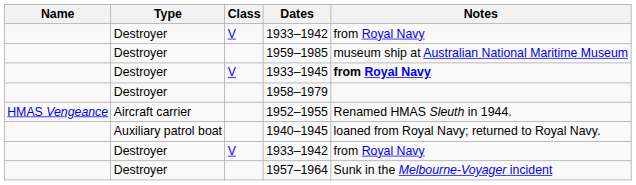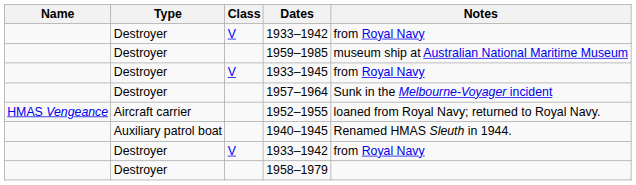1933–1945 | Notes: bold -> normal
rows swapped: 1958–1979 <-> 1957–1964
1952–1955 | Notes: Renamed HMAS Sleuth in 1944. -> loaned from Royal Navy; returned to Royal Navy.
1940–1945 | Notes: loaned from Royal Navy; returned to Royal Navy. -> Renamed HMAS Sleuth in 1944.
